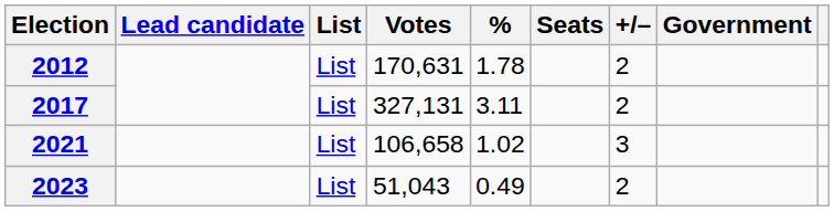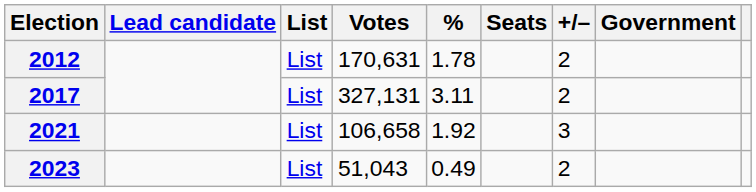2021 | %: 1.02 -> 1.92
